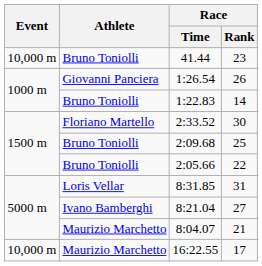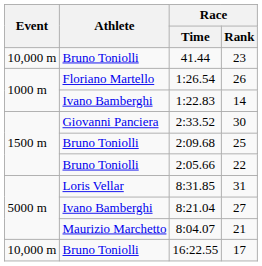1:26.54 | Athlete: Giovanni Panciera -> Floriano Martello
1:22.83 | Athlete: Bruno Toniolli -> Ivano Bamberghi
2:33.52 | Athlete: Floriano Martello -> Giovanni Panciera
16:22.55 | Athlete: Maurizio Marchetto -> Bruno Toniolli
